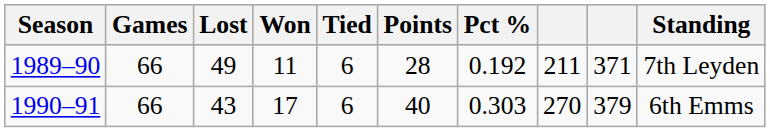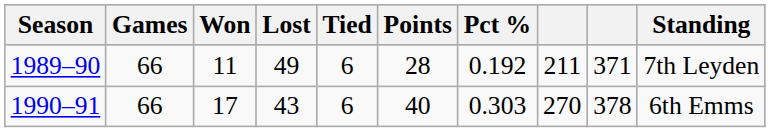columns swapped: Won <-> Lost
1990–91 | column 9: 379 -> 378
